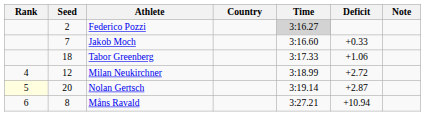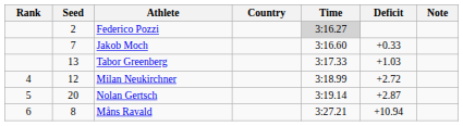Tabor Greenberg | Seed: 18 -> 13
Tabor Greenberg | Deficit: +1.06 -> +1.03
Nolan Gertsch | Rank: lightyellow background -> no background
